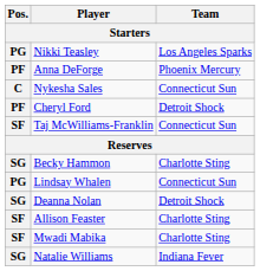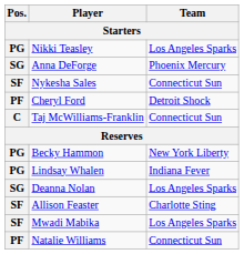Anna DeForge | Pos.: PF -> SG
Nykesha Sales | Pos.: C -> SF
Taj McWilliams-Franklin | Pos.: SF -> C
Becky Hammon | Pos.: SG -> PG
Becky Hammon | Team: Charlotte Sting -> New York Liberty
Lindsay Whalen | Team: Connecticut Sun -> Indiana Fever
Deanna Nolan | Team: Detroit Shock -> Los Angeles Sparks
Mwadi Mabika | Team: Charlotte Sting -> Los Angeles Sparks
Natalie Williams | Pos.: SG -> PF
Natalie Williams | Team: Indiana Fever -> Connecticut Sun
